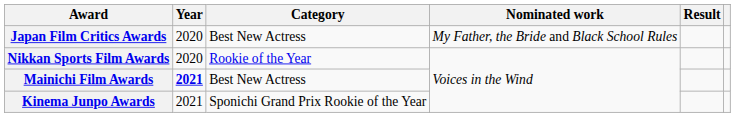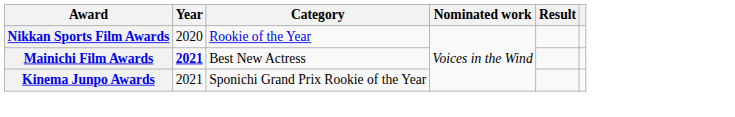- row: Japan Film Critics Awards | 2020 | Best New Actress | My Father, the Bride and Black School Rules
